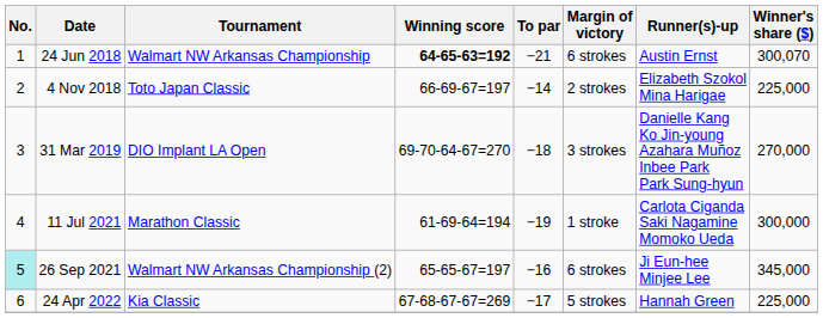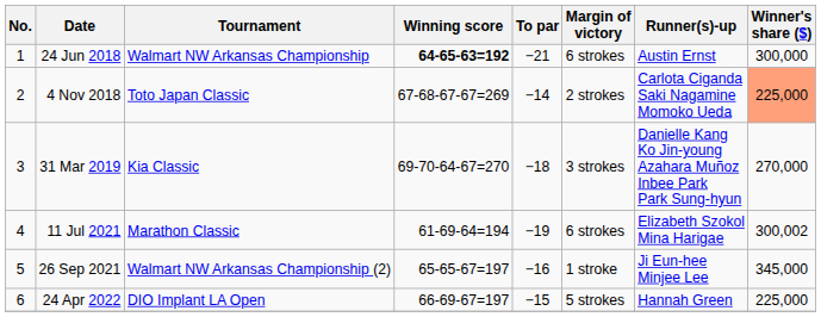24 Jun 2018 | Winner's share ($): 300,070 -> 300,000
4 Nov 2018 | Winning score: 66-69-67=197 -> 67-68-67-67=269
4 Nov 2018 | Runner(s)-up: Elizabeth Szokol Mina Harigae -> Carlota Ciganda Saki Nagamine Momoko Ueda
4 Nov 2018 | Winner's share ($): no background -> lightsalmon background
31 Mar 2019 | Tournament: DIO Implant LA Open -> Kia Classic
11 Jul 2021 | Margin of victory: 1 stroke -> 6 strokes
11 Jul 2021 | Runner(s)-up: Carlota Ciganda Saki Nagamine Momoko Ueda -> Elizabeth Szokol Mina Harigae
11 Jul 2021 | Winner's share ($): 300,000 -> 300,002
26 Sep 2021 | No.: paleturquoise background -> no background
26 Sep 2021 | Margin of victory: 6 strokes -> 1 stroke
24 Apr 2022 | Tournament: Kia Classic -> DIO Implant LA Open
24 Apr 2022 | Winning score: 67-68-67-67=269 -> 66-69-67=197
24 Apr 2022 | To par: −17 -> −15
